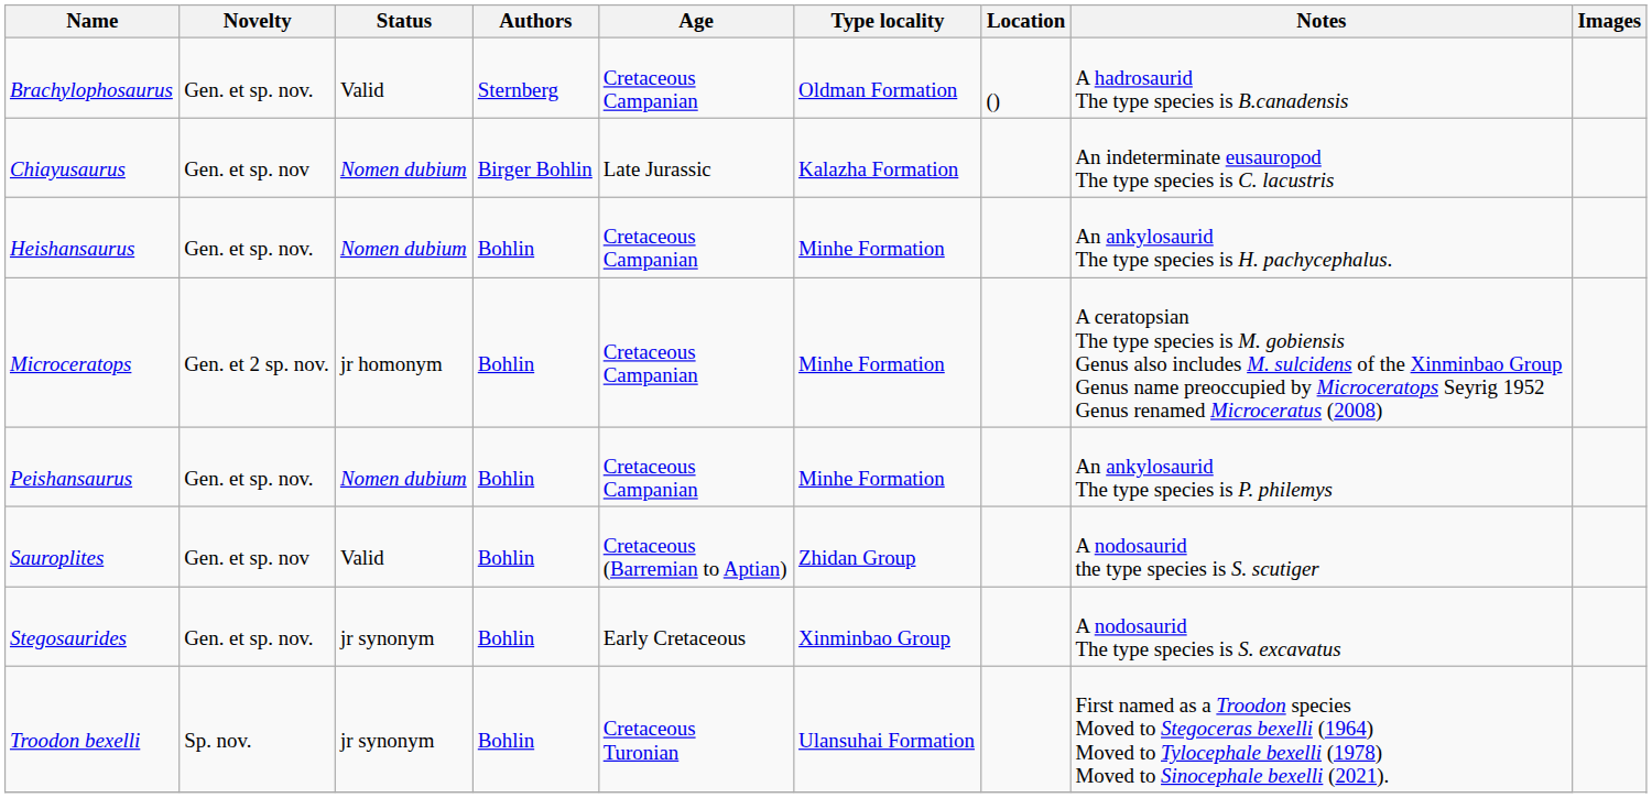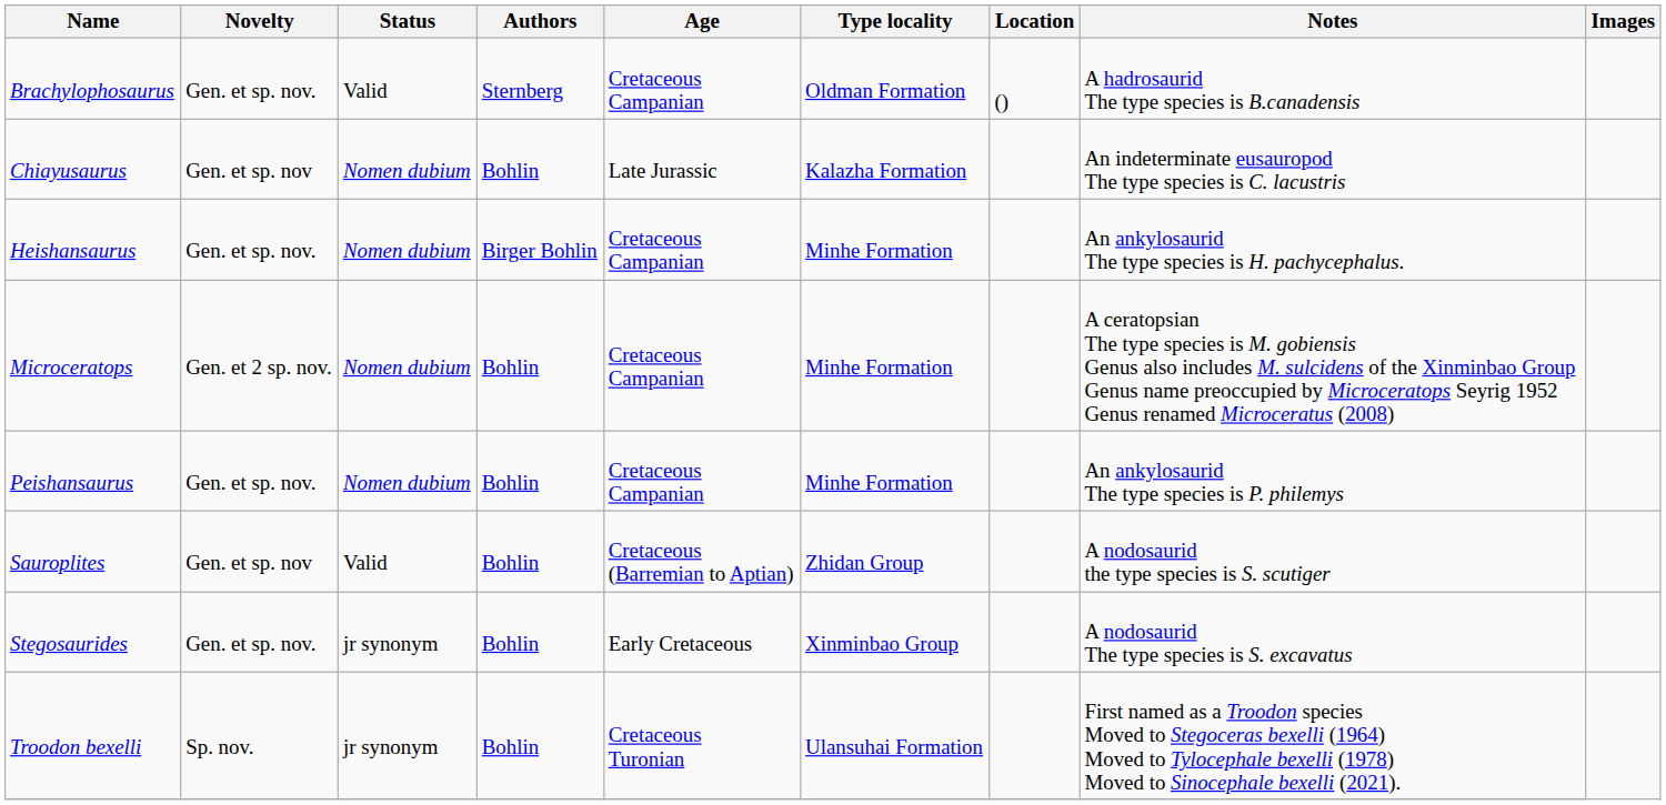Chiayusaurus | Authors: Birger Bohlin -> Bohlin
Heishansaurus | Authors: Bohlin -> Birger Bohlin
Microceratops | Status: jr homonym -> Nomen dubium
